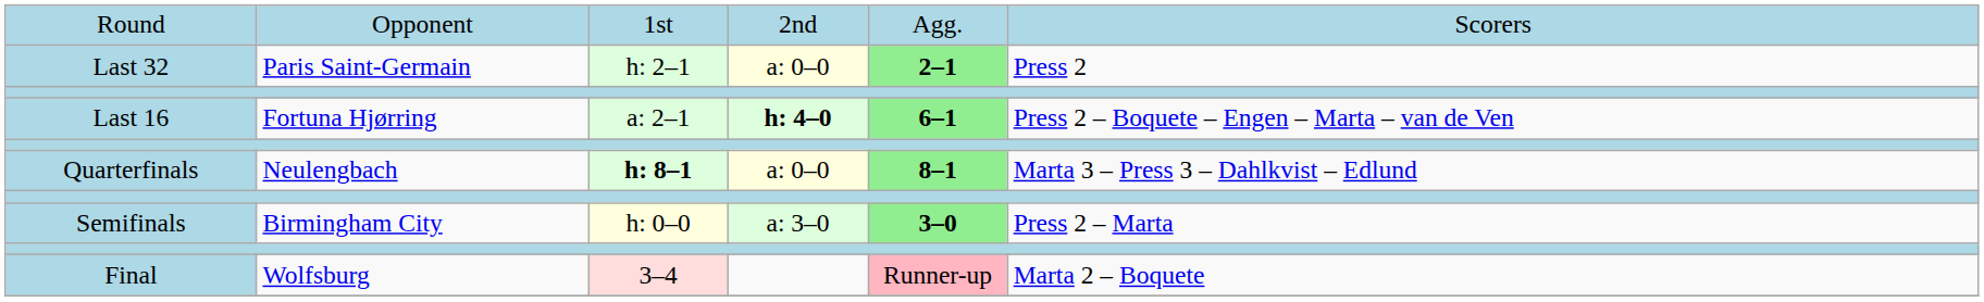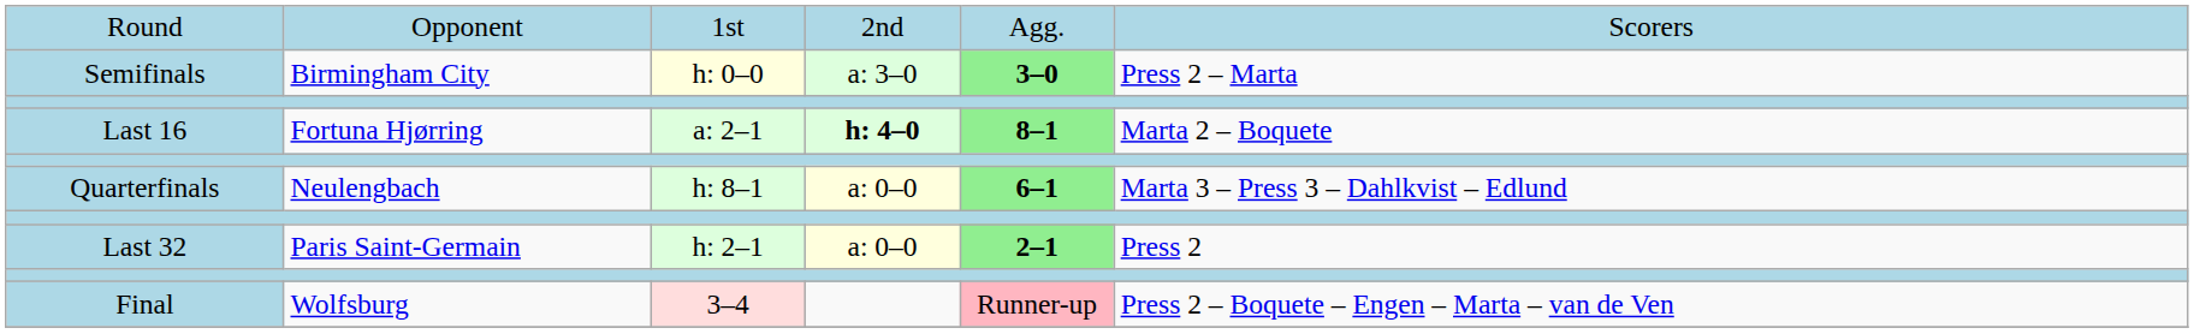rows swapped: Last 32 <-> Semifinals
Last 16 | column 5: 6–1 -> 8–1
Last 16 | column 6: Press 2 – Boquete – Engen – Marta – van de Ven -> Marta 2 – Boquete
Quarterfinals | column 3: bold -> normal
Quarterfinals | column 5: 8–1 -> 6–1
Final | column 6: Marta 2 – Boquete -> Press 2 – Boquete – Engen – Marta – van de Ven
